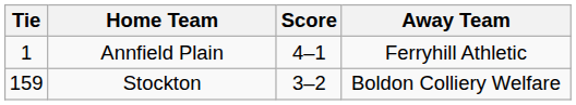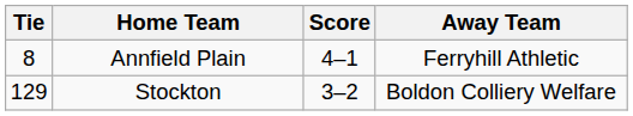Annfield Plain | Tie: 1 -> 8
Stockton | Tie: 159 -> 129
